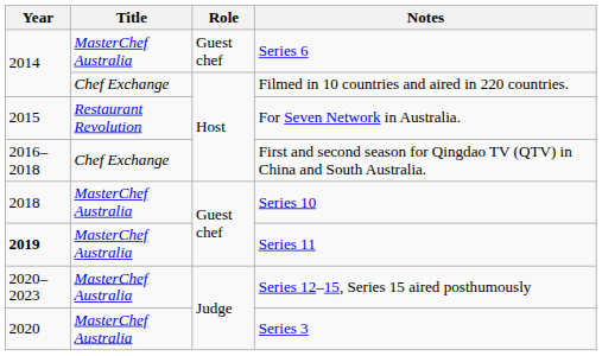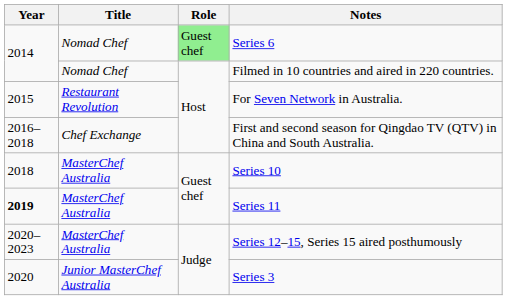Series 6 | Title: MasterChef Australia -> Nomad Chef
Series 6 | Role: no background -> lightgreen background
Filmed in 10 countries and aired in 220 countries. | Title: Chef Exchange -> Nomad Chef
Series 3 | Title: MasterChef Australia -> Junior MasterChef Australia
